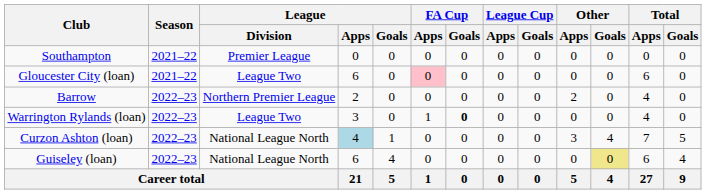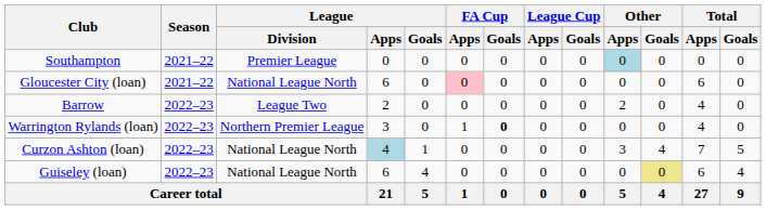Southampton | Other / Apps: no background -> lightblue background
Gloucester City (loan) | League / Division: League Two -> National League North
Barrow | League / Division: Northern Premier League -> League Two
Warrington Rylands (loan) | League / Division: League Two -> Northern Premier League
